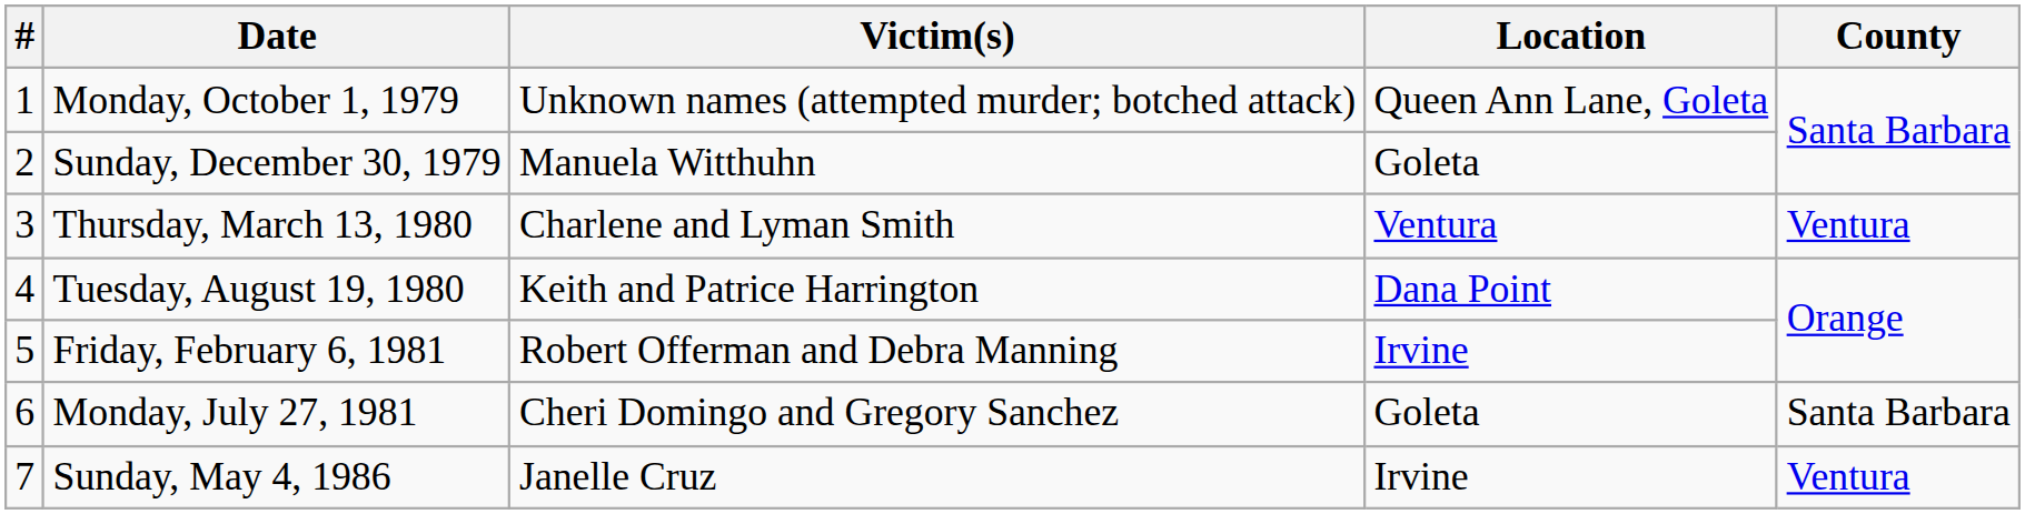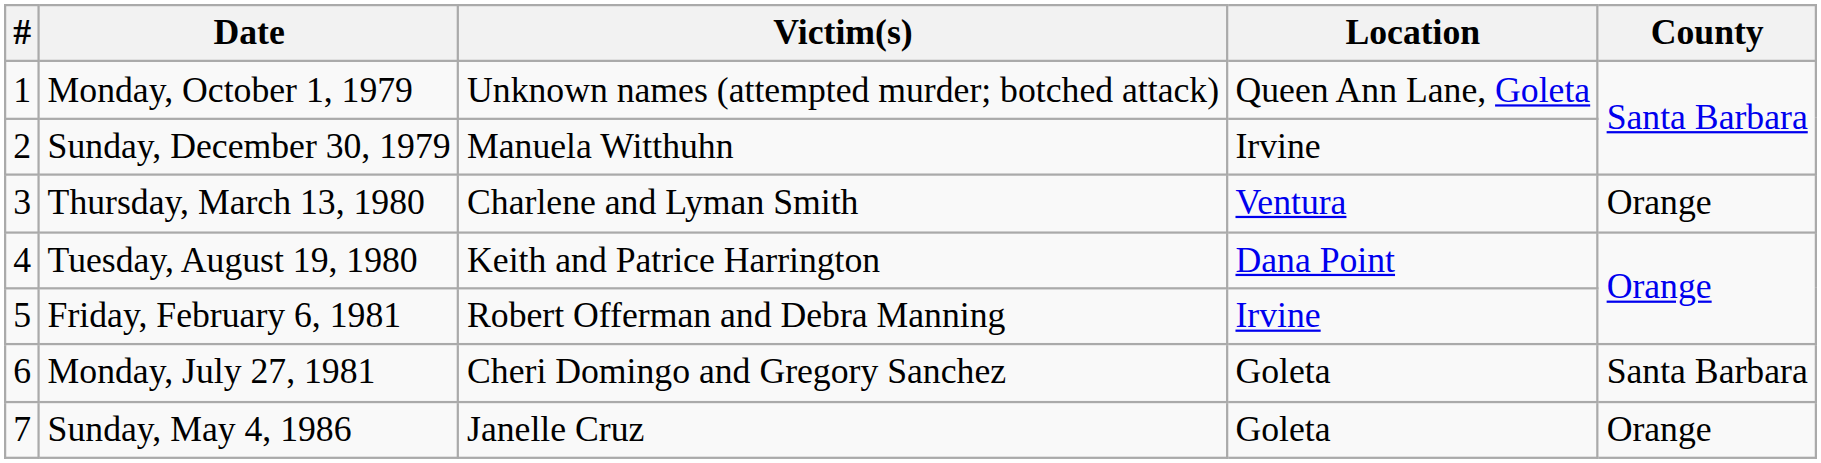Sunday, December 30, 1979 | Location: Goleta -> Irvine
Thursday, March 13, 1980 | County: Ventura -> Orange
Sunday, May 4, 1986 | Location: Irvine -> Goleta
Sunday, May 4, 1986 | County: Ventura -> Orange
